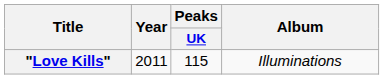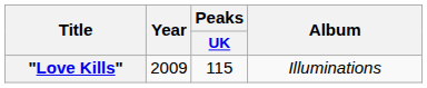"Love Kills" | Year: 2011 -> 2009
